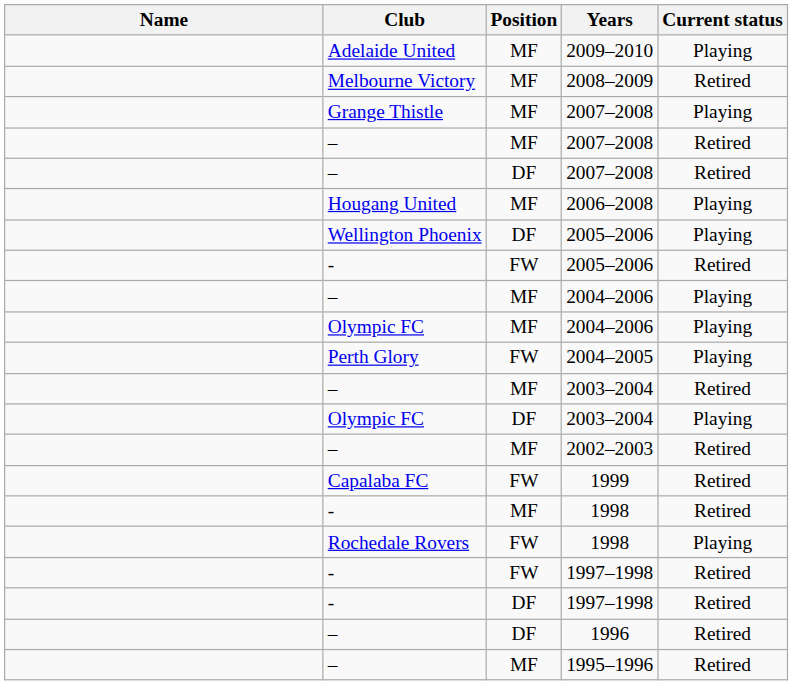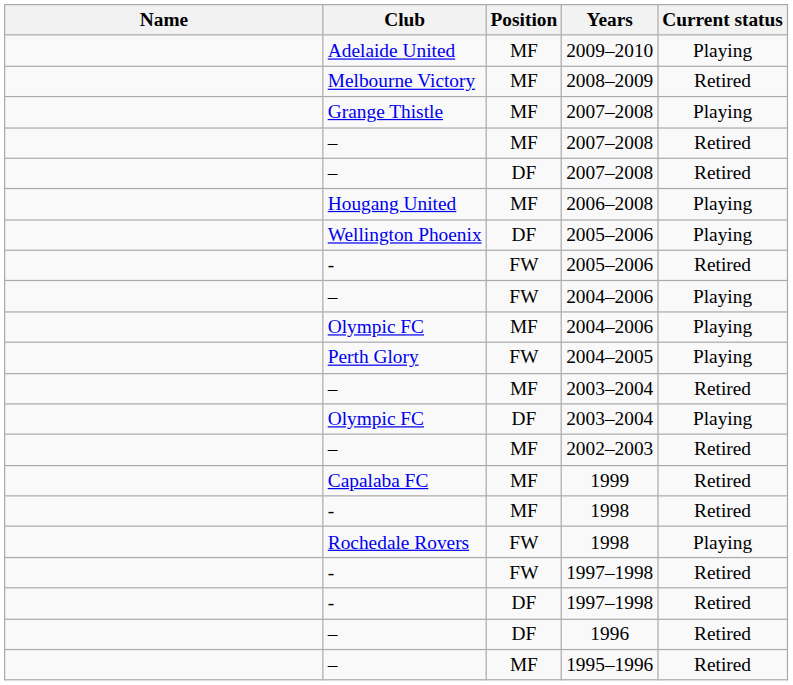– / 2004–2006 | Position: MF -> FW
1999 | Position: FW -> MF
